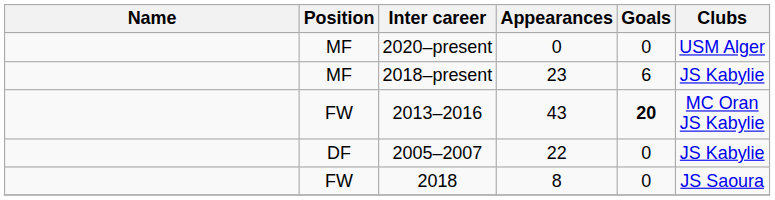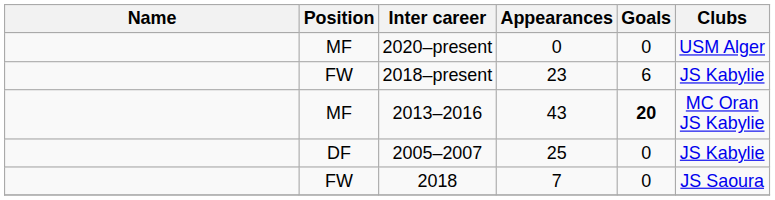2018–present | Position: MF -> FW
2013–2016 | Position: FW -> MF
2005–2007 | Appearances: 22 -> 25
2018 | Appearances: 8 -> 7
